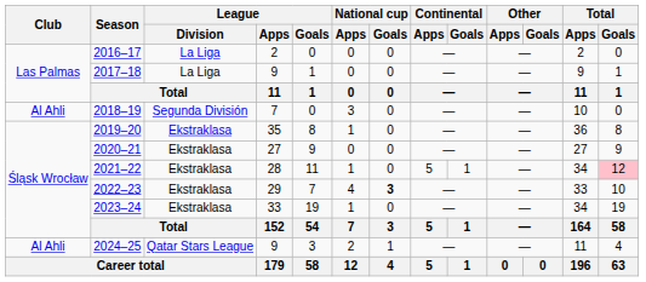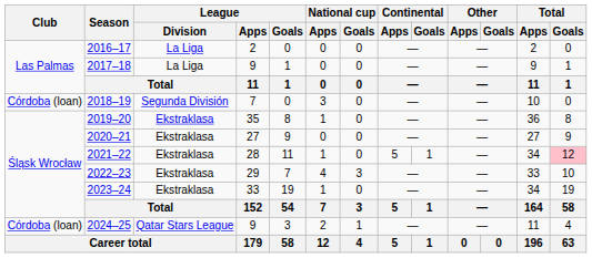2018–19 | Club: Al Ahli -> Córdoba (loan)
2022–23 | National cup / Goals: bold -> normal
2024–25 | Club: Al Ahli -> Córdoba (loan)
